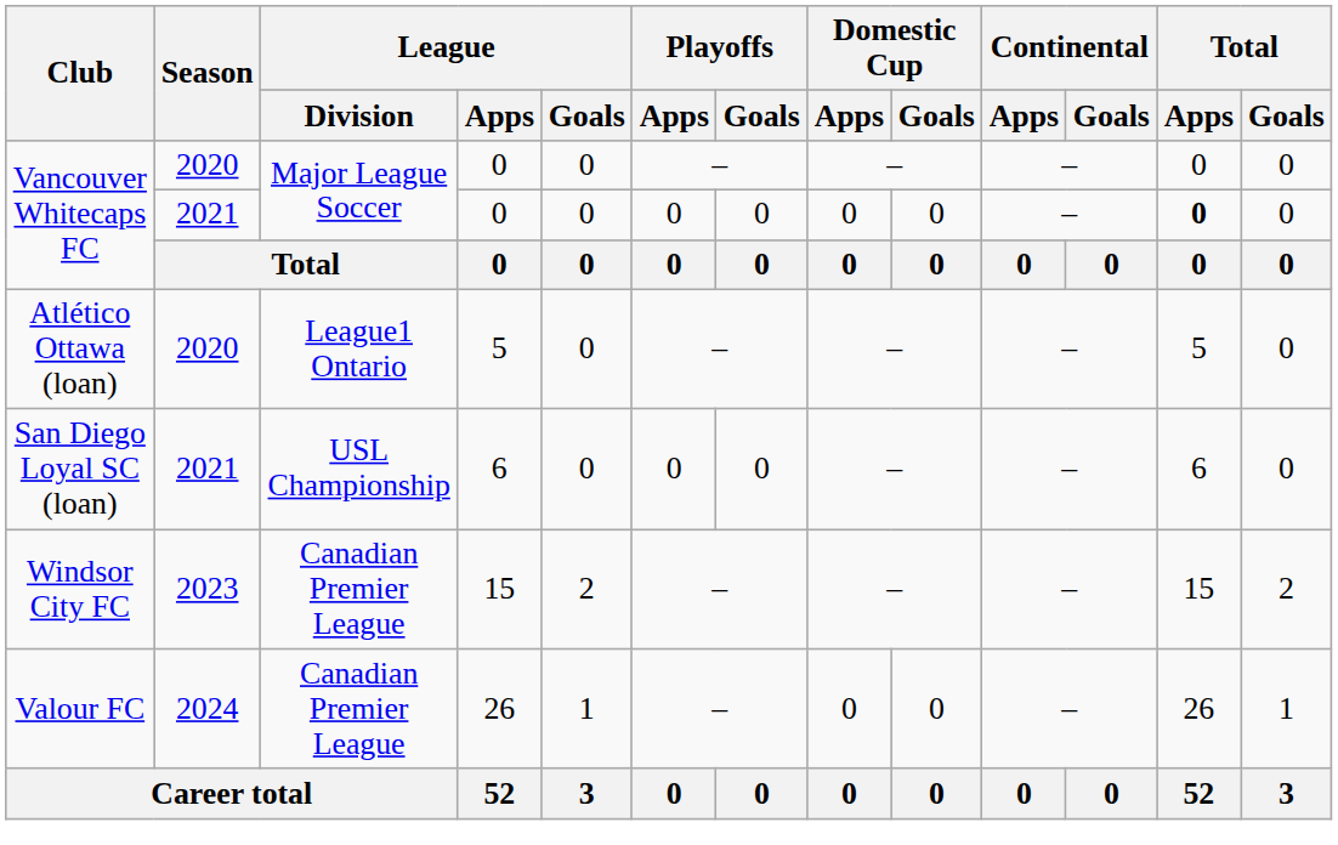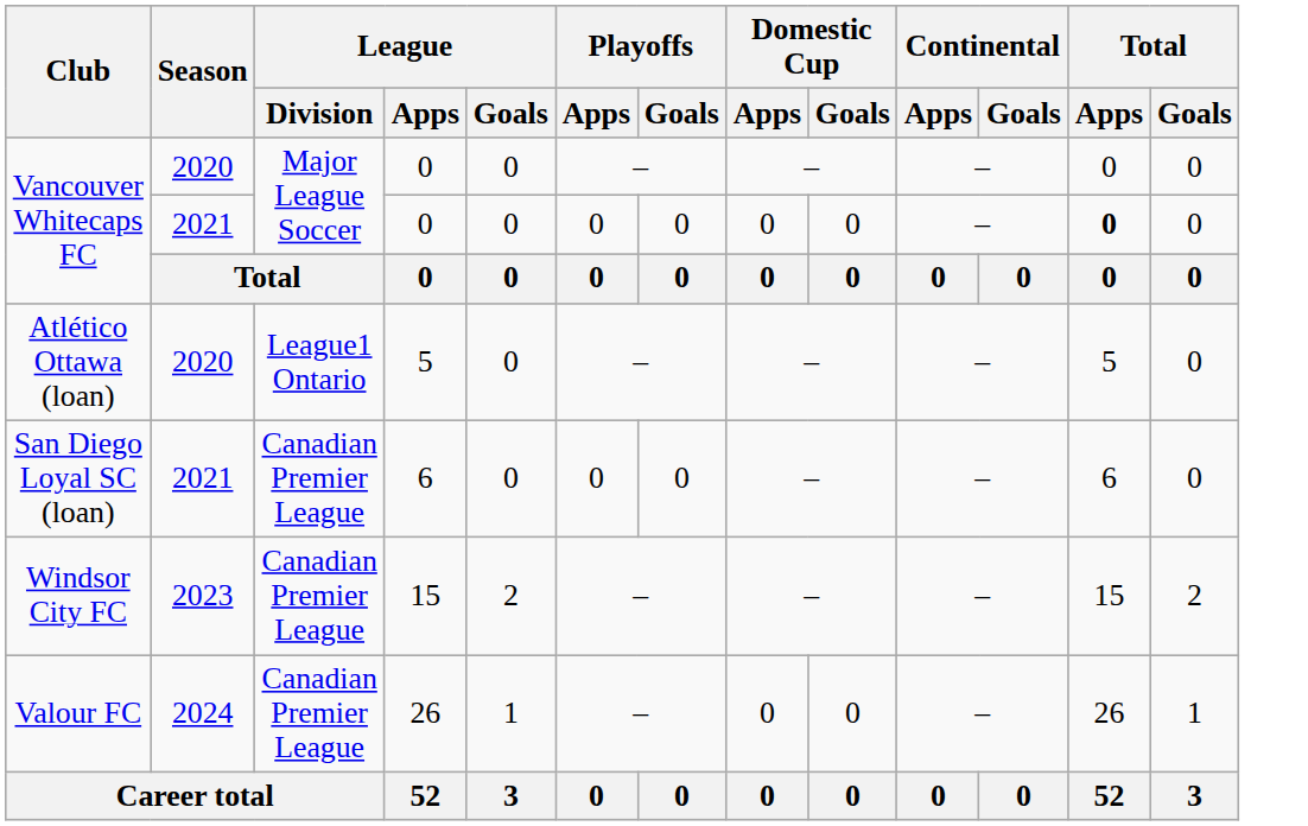San Diego Loyal SC (loan) | League / Division: USL Championship -> Canadian Premier League
